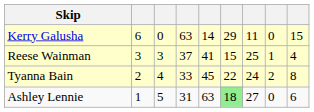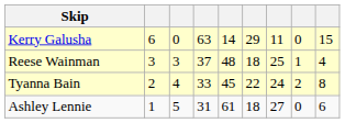Reese Wainman | column 5: 41 -> 48
Reese Wainman | column 6: 15 -> 18
Ashley Lennie | column 5: 63 -> 61
Ashley Lennie | column 6: lightgreen background -> no background
